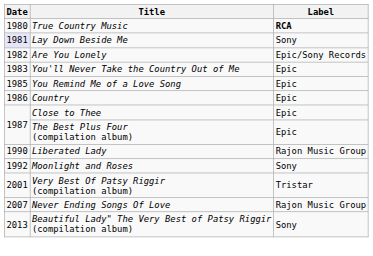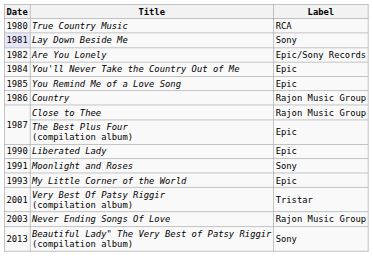True Country Music | Label: bold -> normal
You'll Never Take the Country Out of Me | Date: 1983 -> 1984
Country | Label: Epic -> Rajon Music Group
Close to Thee | Label: Epic -> Rajon Music Group
Liberated Lady | Label: Rajon Music Group -> Epic
Moonlight and Roses | Date: 1992 -> 1991
+ row: 1993 | My Little Corner of the World | Epic
Never Ending Songs Of Love | Date: 2007 -> 2003
